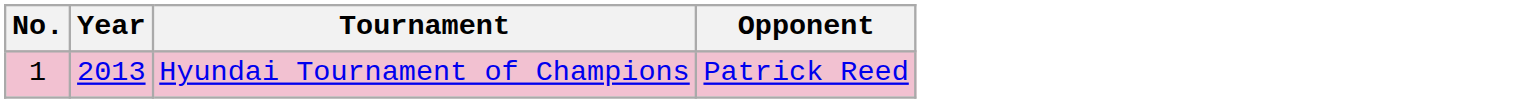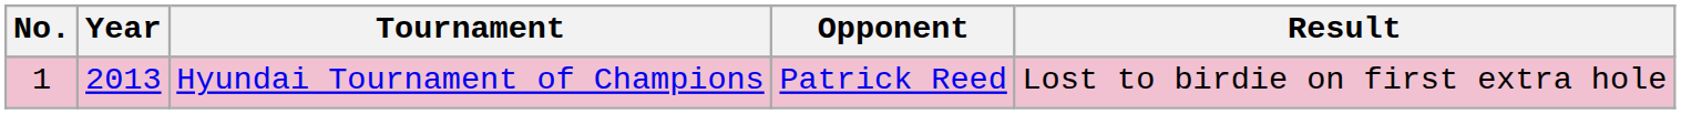+ column: Result | Lost to birdie on first extra hole
